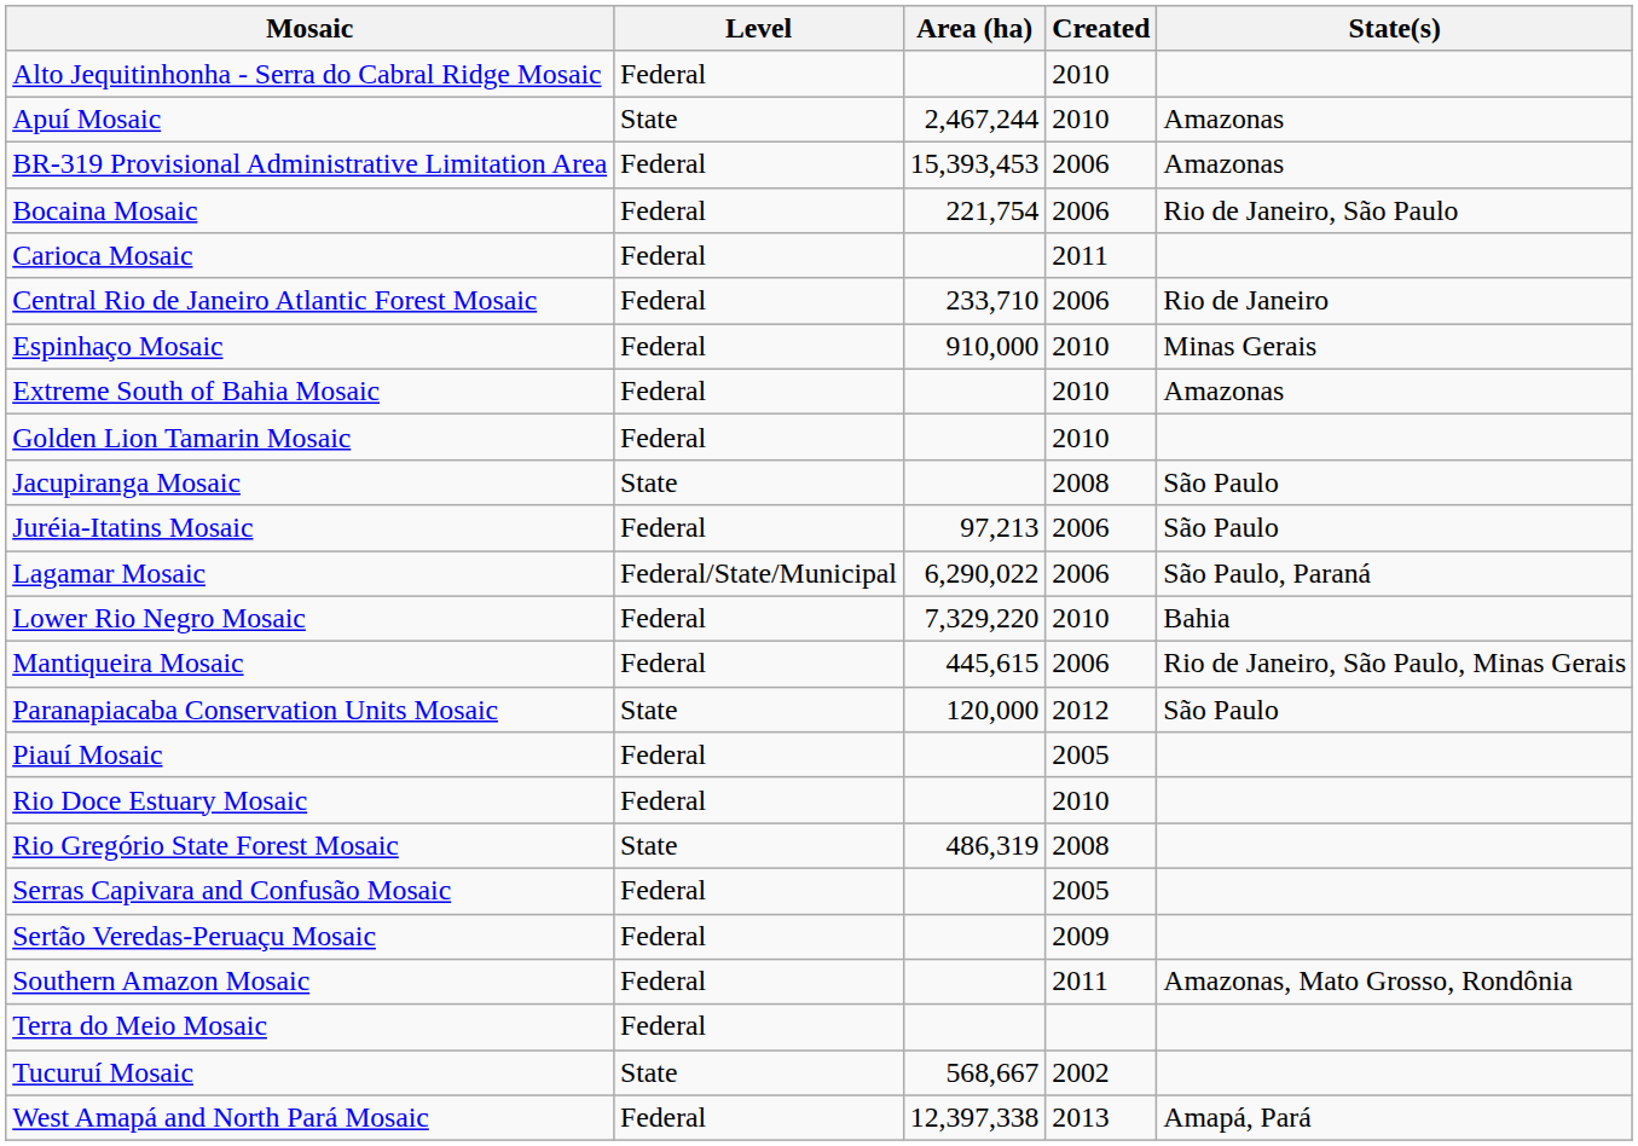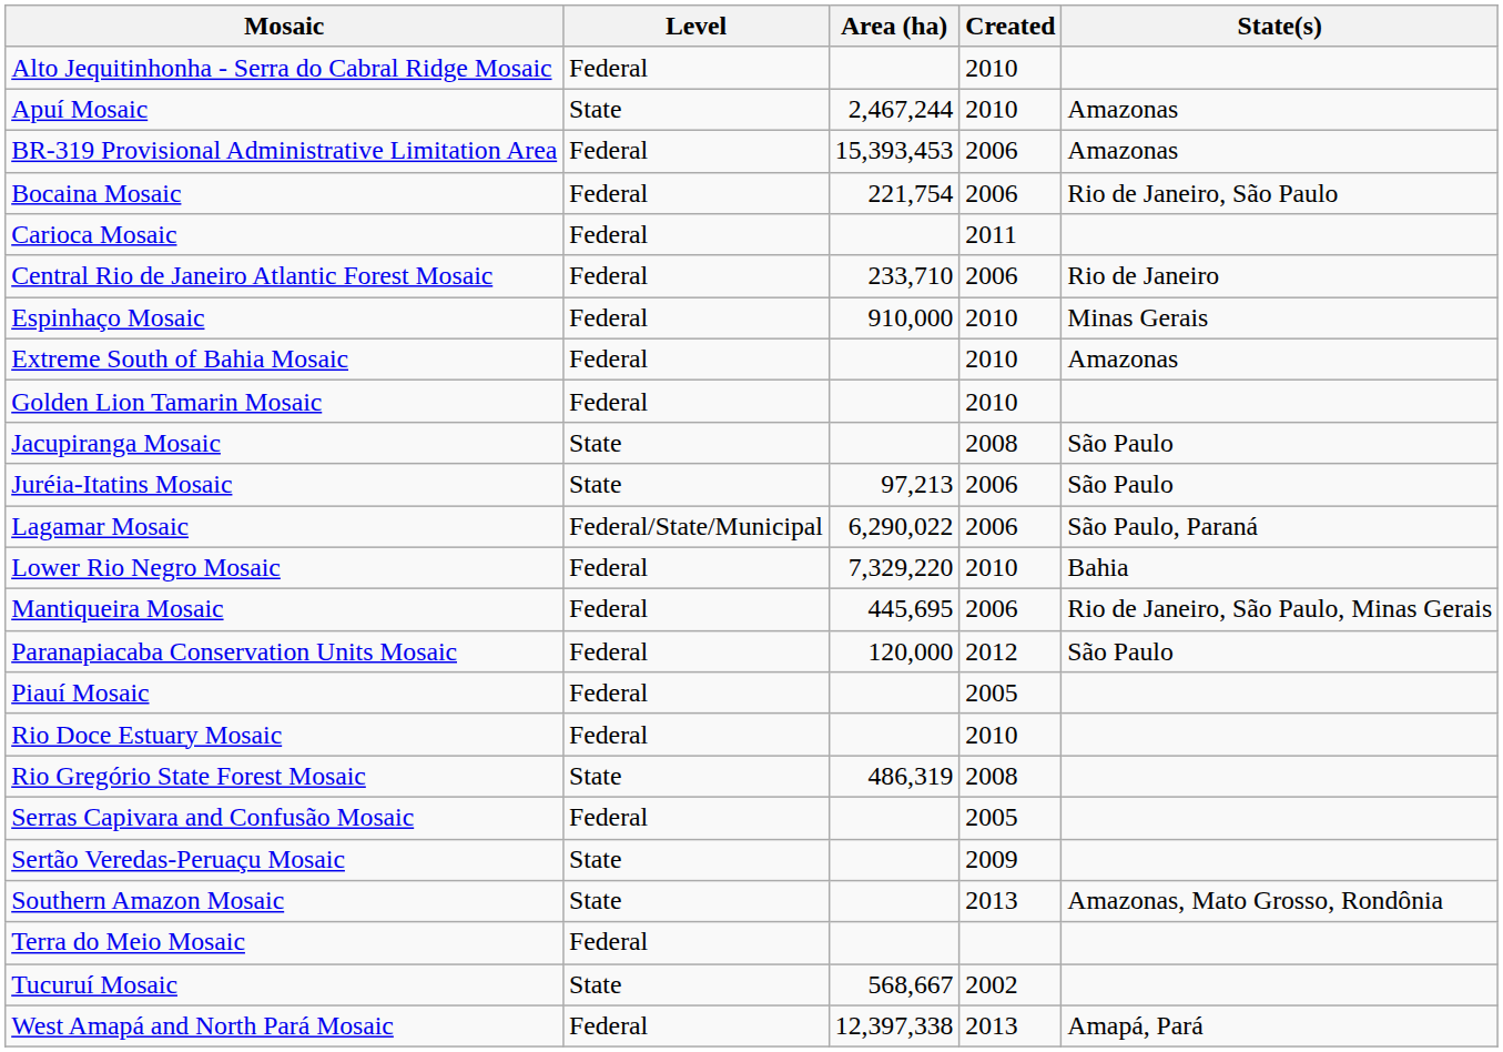Juréia-Itatins Mosaic | Level: Federal -> State
Mantiqueira Mosaic | Area (ha): 445,615 -> 445,695
Paranapiacaba Conservation Units Mosaic | Level: State -> Federal
Sertão Veredas-Peruaçu Mosaic | Level: Federal -> State
Southern Amazon Mosaic | Level: Federal -> State
Southern Amazon Mosaic | Created: 2011 -> 2013
